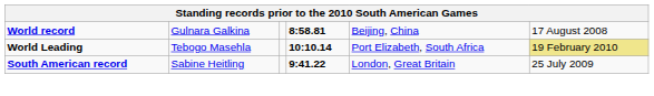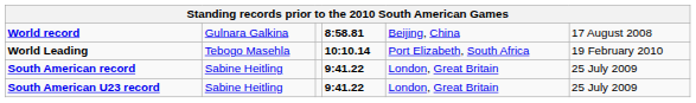World Leading | column 6: khaki background -> no background
+ row: South American U23 record | Sabine Heitling | 9:41.22 | London, Great Britain | 25 July 2009
